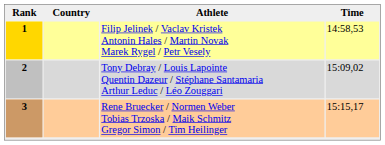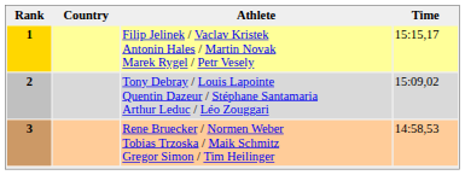1 | Time: 14:58,53 -> 15:15,17
3 | Time: 15:15,17 -> 14:58,53
